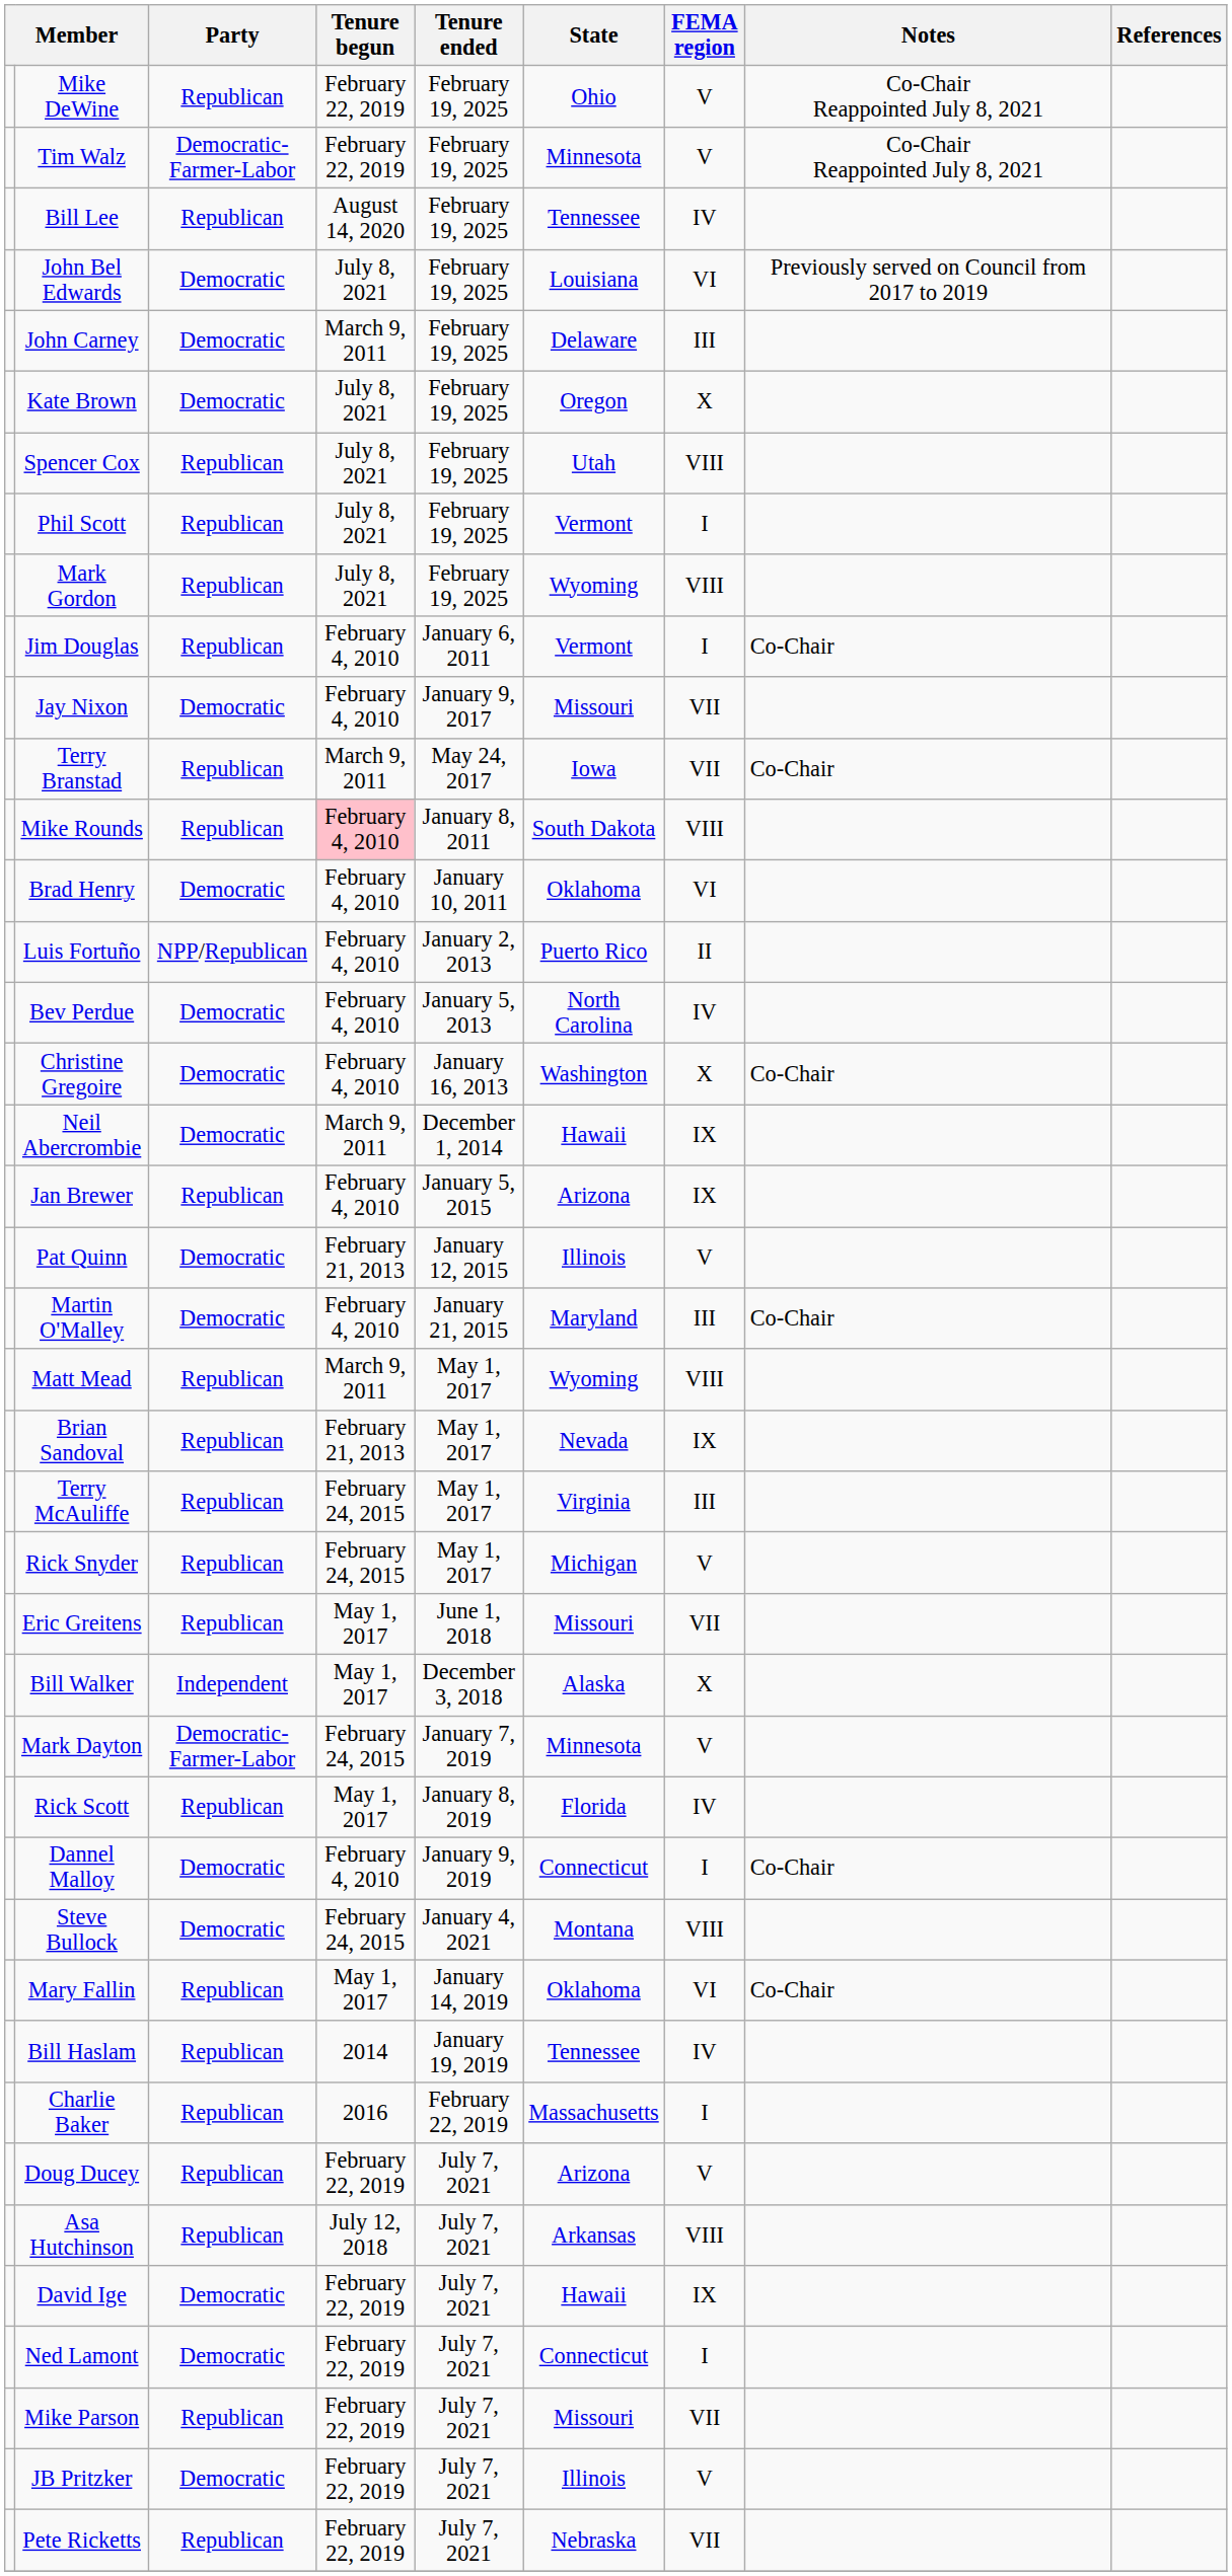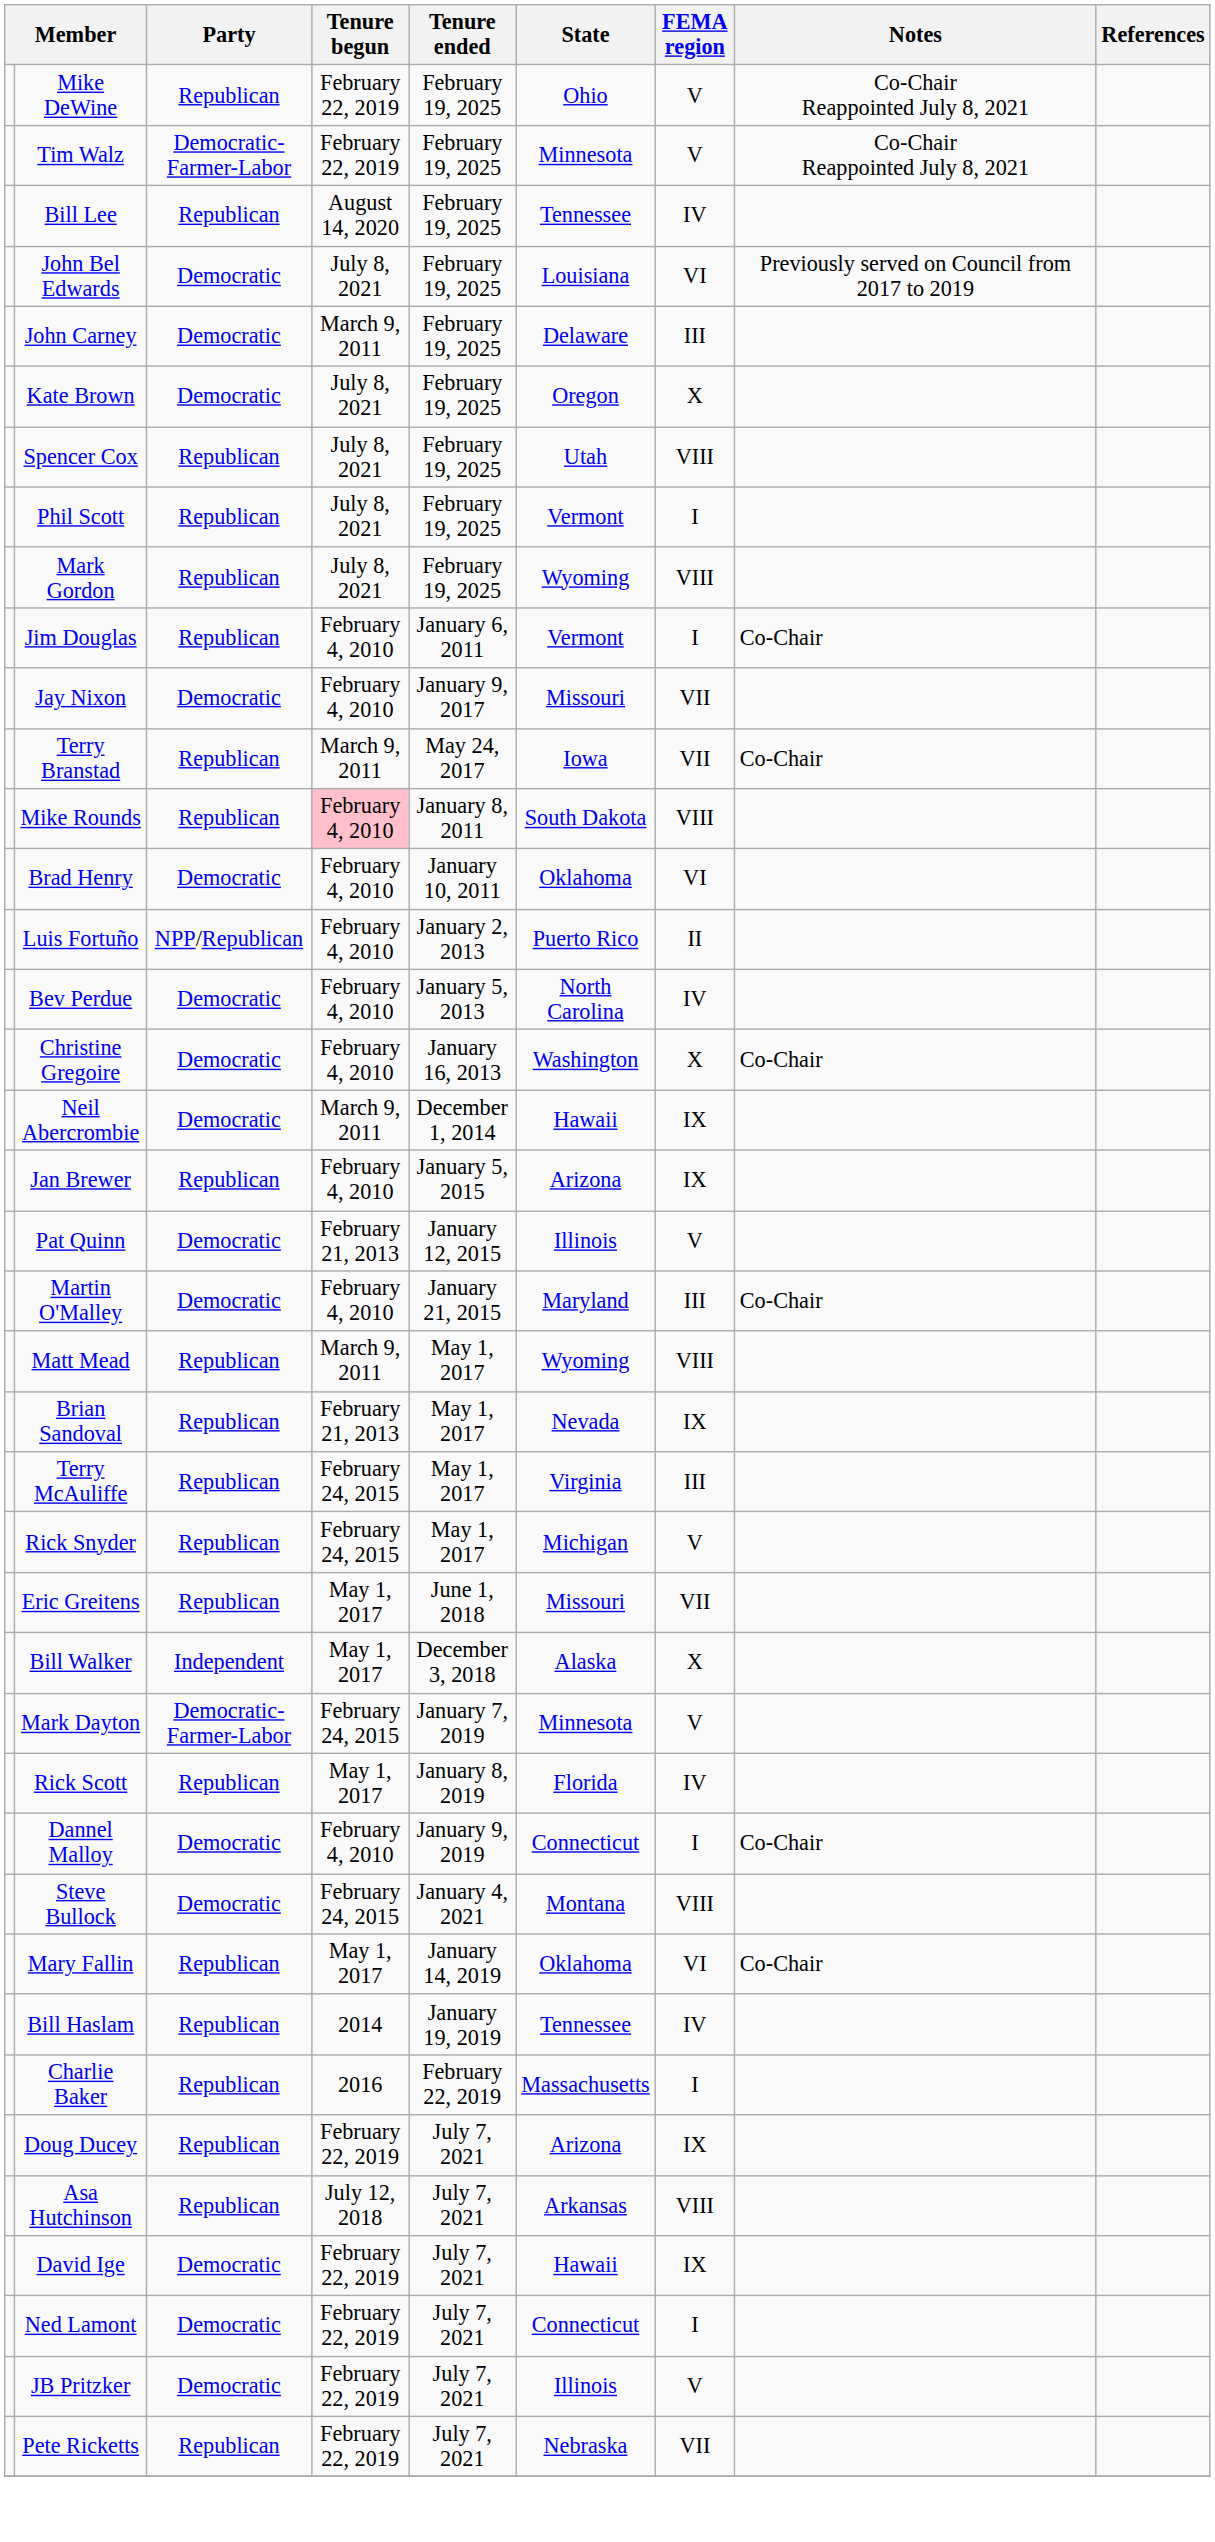Doug Ducey | FEMA region: V -> IX
- row: Mike Parson | Republican | February 22, 2019 | July 7, 2021 | Missouri | VII
